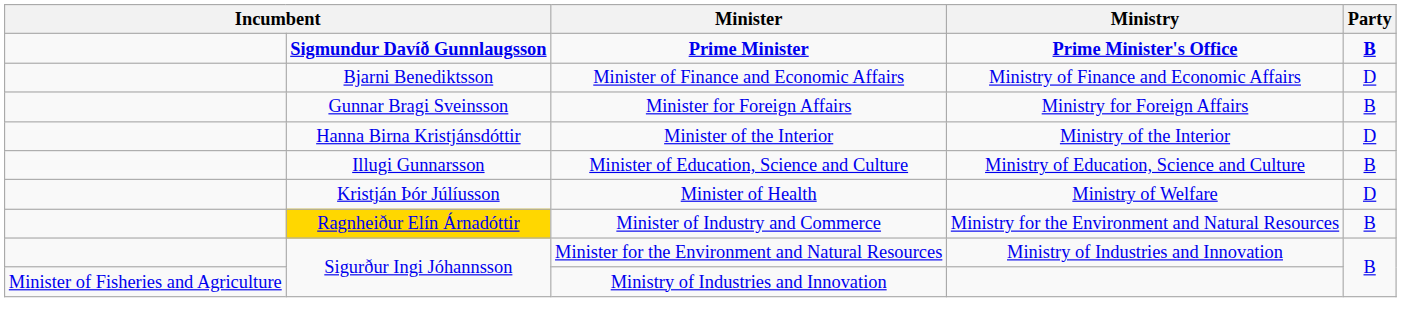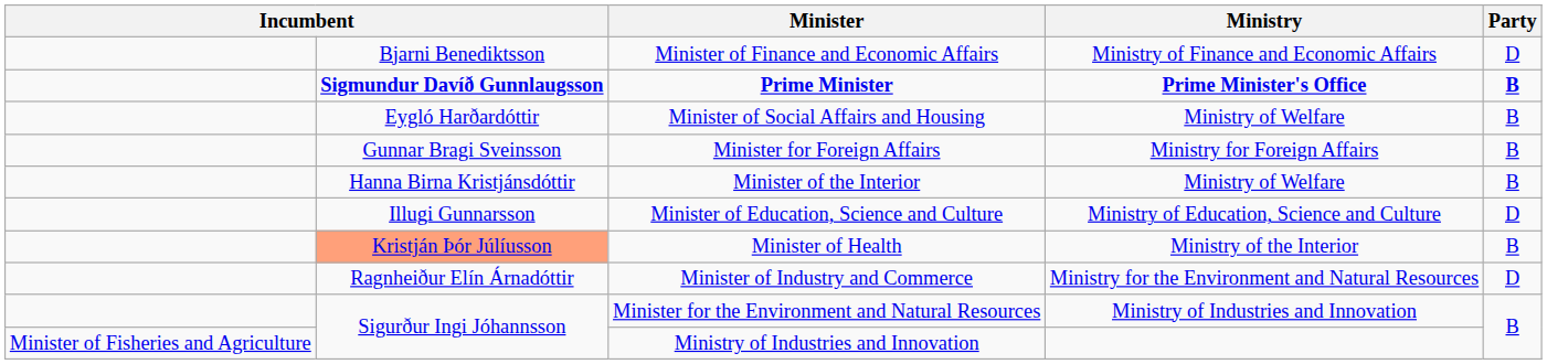rows swapped: Prime Minister <-> Minister of Finance and Economic Affairs
+ row: Eygló Harðardóttir | Minister of Social Affairs and Housing | Ministry of Welfare | B
Minister of the Interior | Ministry: Ministry of the Interior -> Ministry of Welfare
Minister of the Interior | Party: D -> B
Minister of Education, Science and Culture | Party: B -> D
Minister of Health | column 2: no background -> lightsalmon background
Minister of Health | Ministry: Ministry of Welfare -> Ministry of the Interior
Minister of Health | Party: D -> B
Minister of Industry and Commerce | column 2: gold background -> no background
Minister of Industry and Commerce | Party: B -> D
